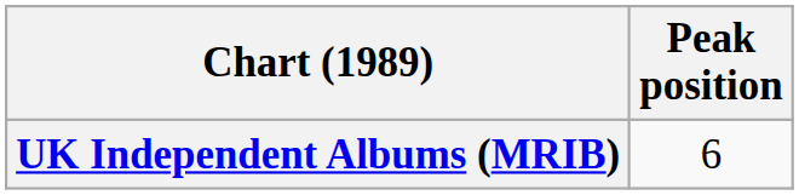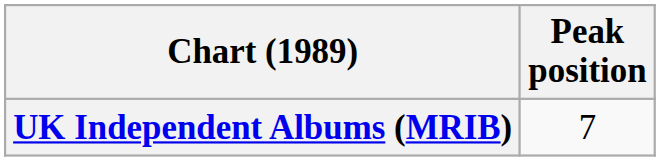UK Independent Albums (MRIB) | Peak position: 6 -> 7
